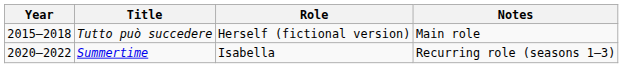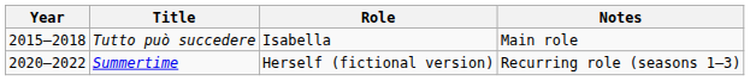Tutto può succedere | Role: Herself (fictional version) -> Isabella
Summertime | Role: Isabella -> Herself (fictional version)
